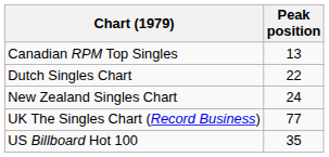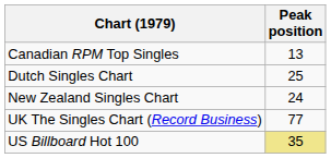Dutch Singles Chart | Peak position: 22 -> 25
US Billboard Hot 100 | Peak position: no background -> khaki background
